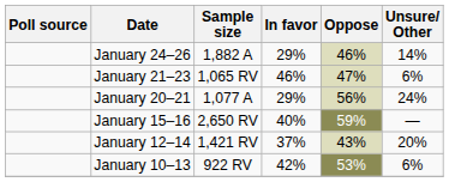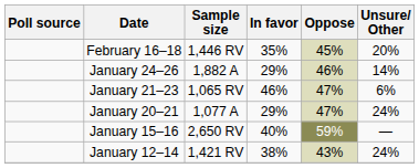+ row: February 16–18 | 1,446 RV | 35% | 45% | 20%
January 20–21 | Oppose: 56% -> 47%
January 12–14 | In favor: 37% -> 38%
January 12–14 | Unsure/ Other: 20% -> 24%
- row: January 10–13 | 922 RV | 42% | 53% | 6%
